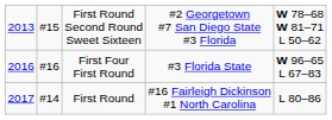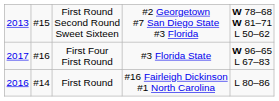First Four First Round | column 1: 2016 -> 2017
First Round | column 1: 2017 -> 2016
